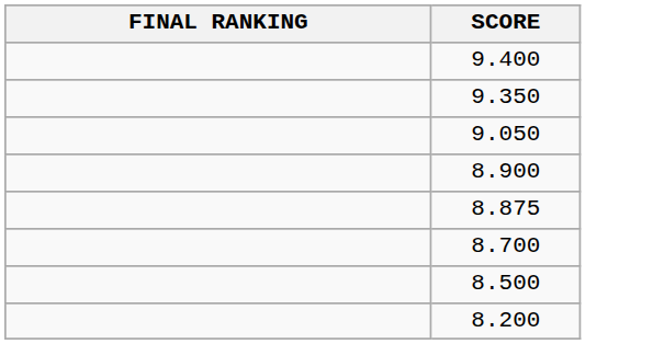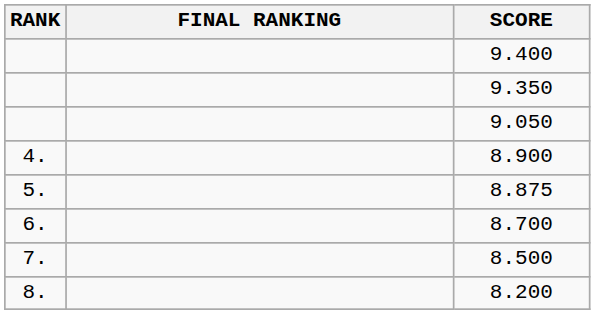+ column: RANK | 4. | 5. | 6. | 7. | 8.
